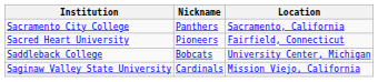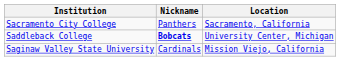- row: Sacred Heart University | Pioneers | Fairfield, Connecticut
Saddleback College | Nickname: normal -> bold
